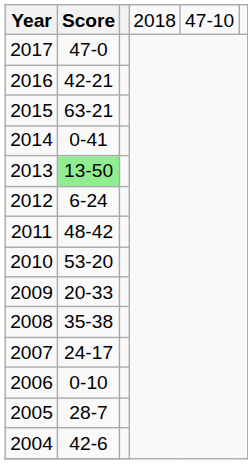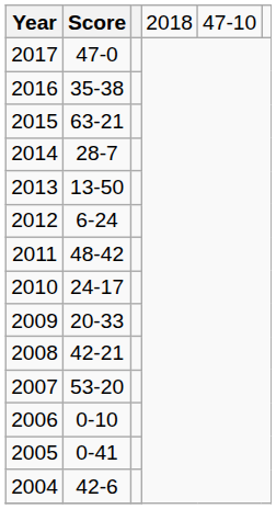2016 | column 2: 42-21 -> 35-38
2014 | column 2: 0-41 -> 28-7
2013 | column 2: lightgreen background -> no background
2010 | column 2: 53-20 -> 24-17
2008 | column 2: 35-38 -> 42-21
2007 | column 2: 24-17 -> 53-20
2005 | column 2: 28-7 -> 0-41
